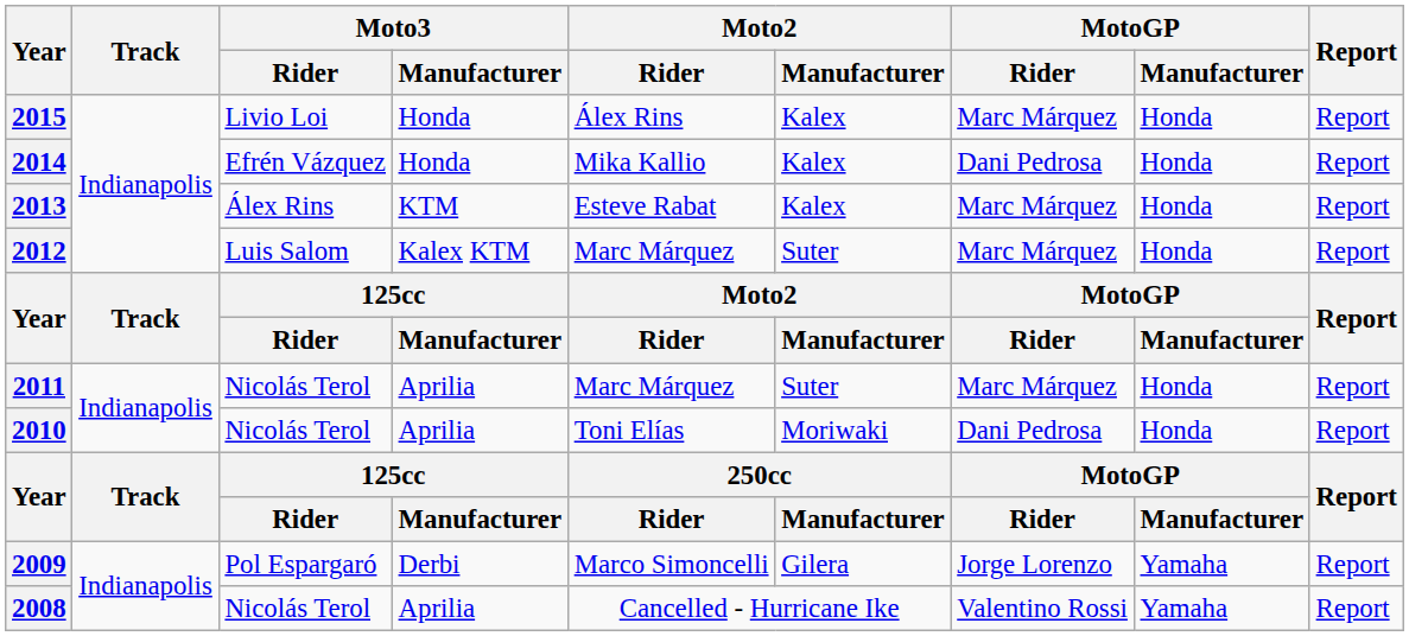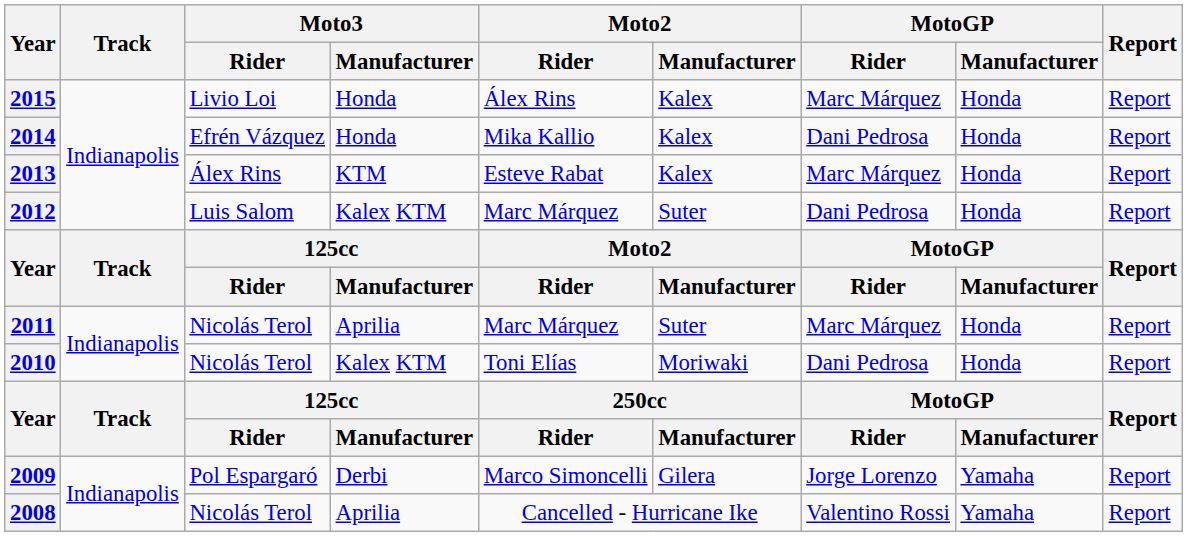2012 | MotoGP / Rider: Marc Márquez -> Dani Pedrosa
2010 | Moto3 / Manufacturer: Aprilia -> Kalex KTM
